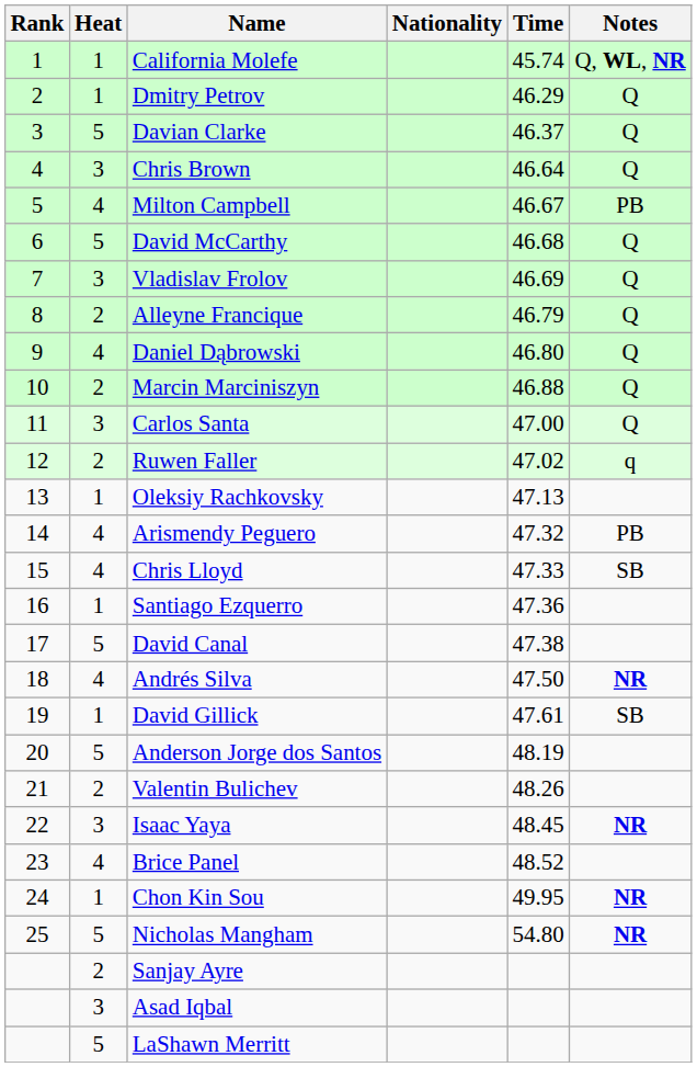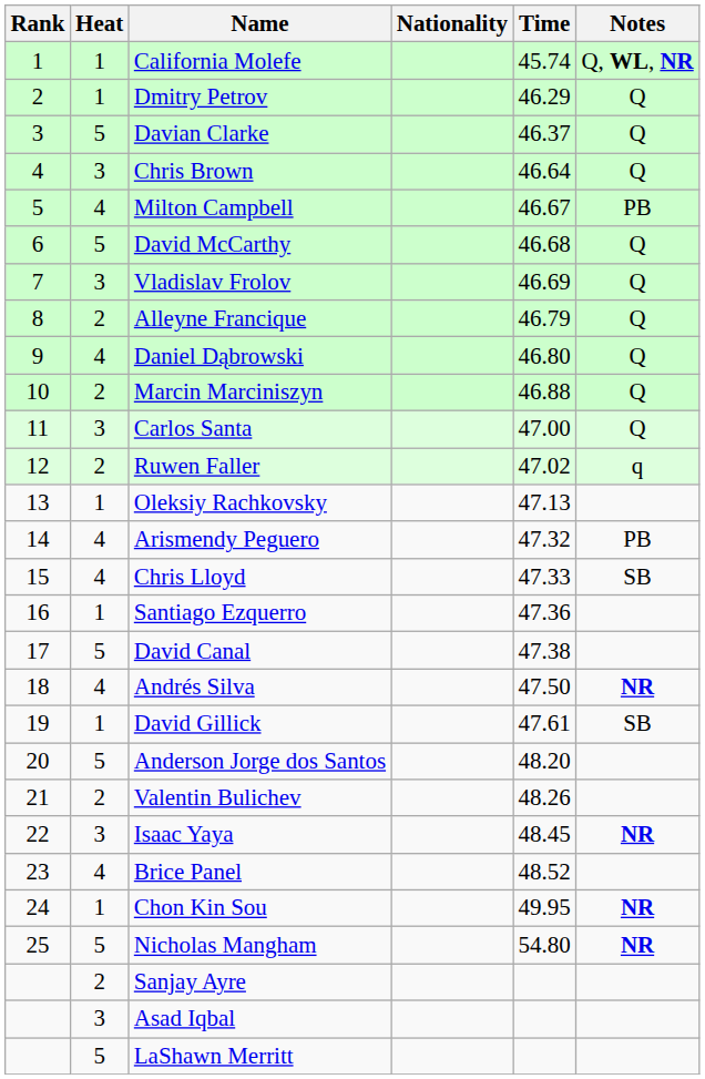Anderson Jorge dos Santos | Time: 48.19 -> 48.20
